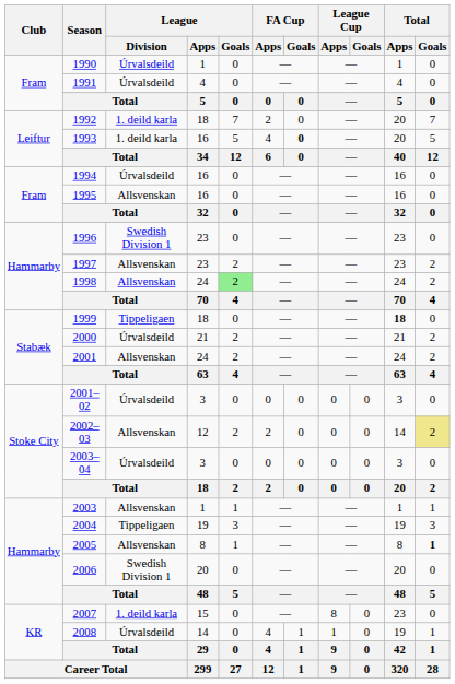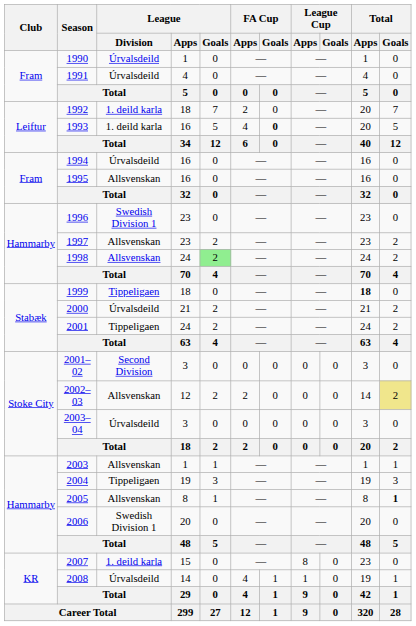2001 | League / Division: Allsvenskan -> Tippeligaen
2001–02 | League / Division: Úrvalsdeild -> Second Division
